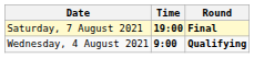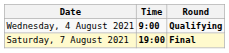rows swapped: Wednesday, 4 August 2021 <-> Saturday, 7 August 2021
